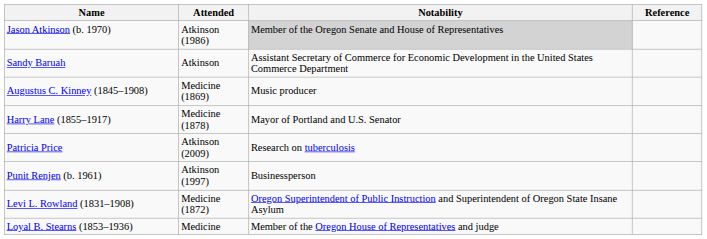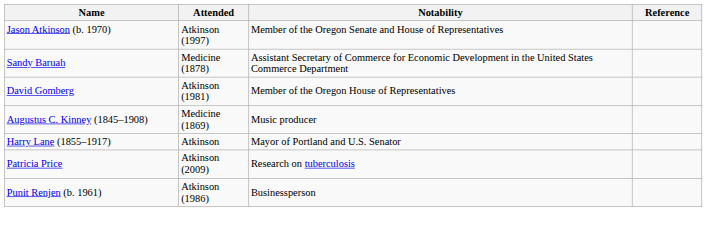Jason Atkinson (b. 1970) | Attended: Atkinson (1986) -> Atkinson (1997)
Jason Atkinson (b. 1970) | Notability: lightgrey background -> no background
Sandy Baruah | Attended: Atkinson -> Medicine (1878)
+ row: David Gomberg | Atkinson (1981) | Member of the Oregon House of Representatives
Harry Lane (1855–1917) | Attended: Medicine (1878) -> Atkinson
Punit Renjen (b. 1961) | Attended: Atkinson (1997) -> Atkinson (1986)
- row: Levi L. Rowland (1831–1908) | Medicine (1872) | Oregon Superintendent of Public Instruction and Superintendent of Oregon State Insane Asylum
- row: Loyal B. Stearns (1853–1936) | Medicine | Member of the Oregon House of Representatives and judge
